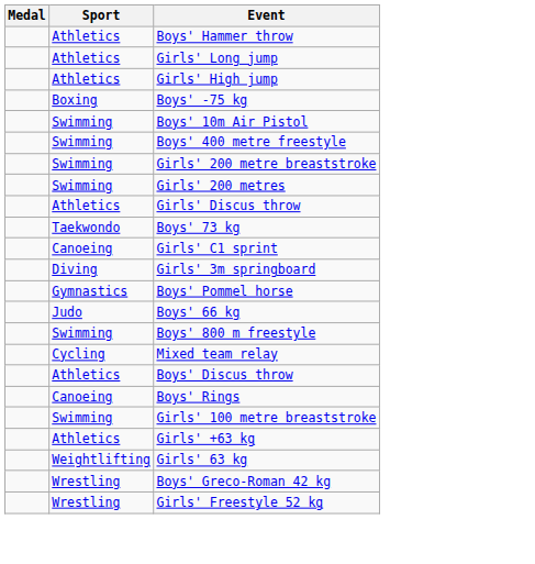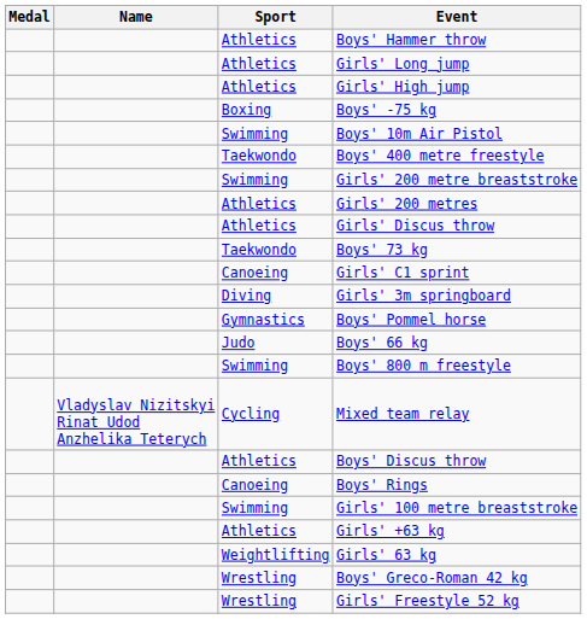+ column: Name | Vladyslav Nizitskyi Rinat Udod Anzhelika Teterych
Boys' 400 metre freestyle | Sport: Swimming -> Taekwondo
Girls' 200 metres | Sport: Swimming -> Athletics
